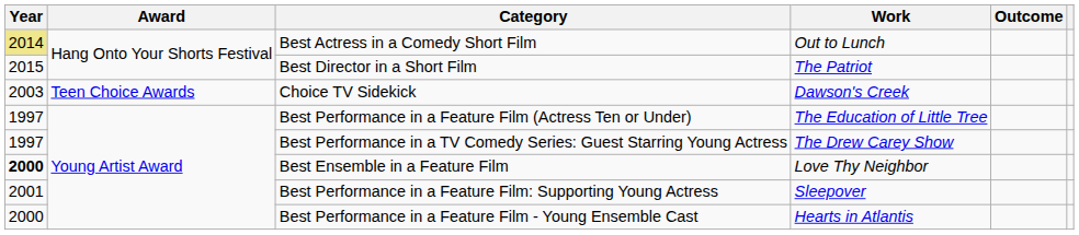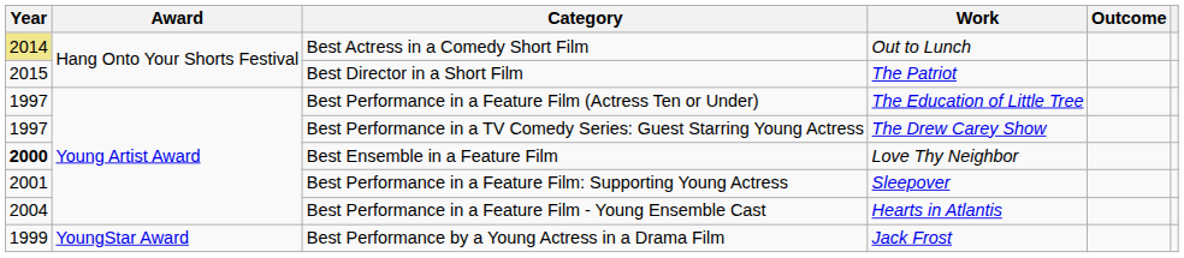- row: 2003 | Teen Choice Awards | Choice TV Sidekick | Dawson's Creek
Best Performance in a Feature Film - Young Ensemble Cast | Year: 2000 -> 2004
+ row: 1999 | YoungStar Award | Best Performance by a Young Actress in a Drama Film | Jack Frost
